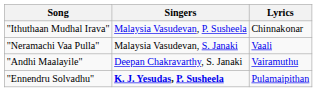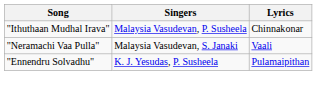- row: "Andhi Maalayile" | Deepan Chakravarthy, S. Janaki | Vairamuthu
"Ennendru Solvadhu" | Singers: bold -> normal
